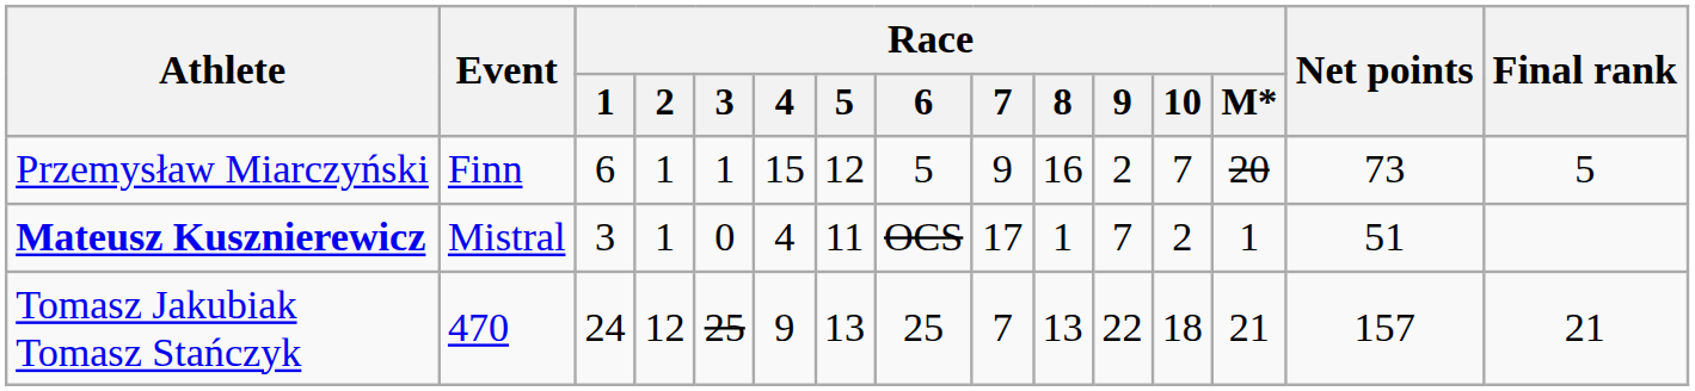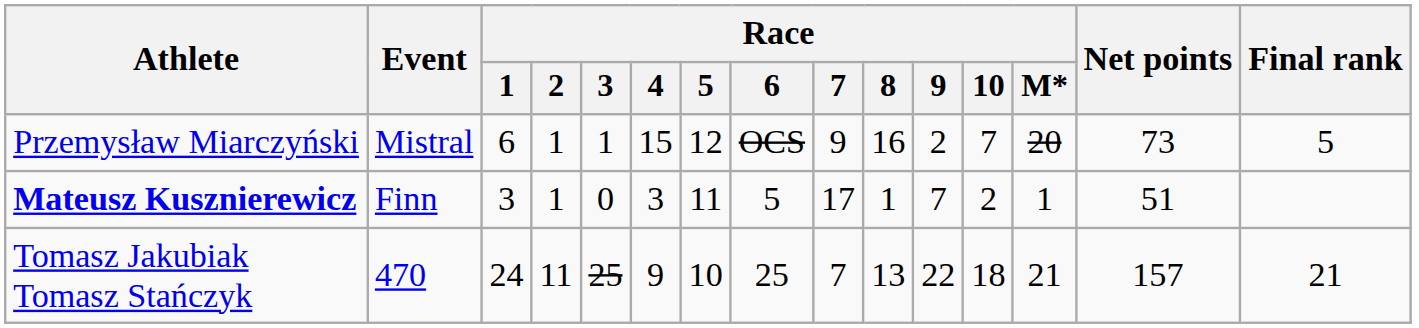Przemysław Miarczyński | Event: Finn -> Mistral
Przemysław Miarczyński | Race / 6: 5 -> OCS
Mateusz Kusznierewicz | Event: Mistral -> Finn
Mateusz Kusznierewicz | Race / 4: 4 -> 3
Mateusz Kusznierewicz | Race / 6: OCS -> 5
Tomasz Jakubiak Tomasz Stańczyk | Race / 2: 12 -> 11
Tomasz Jakubiak Tomasz Stańczyk | Race / 5: 13 -> 10
